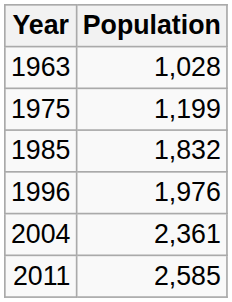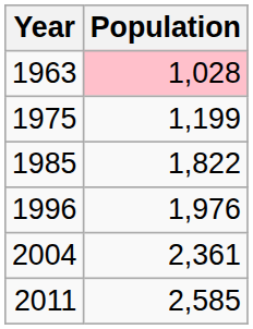1963 | Population: no background -> pink background
1985 | Population: 1,832 -> 1,822
